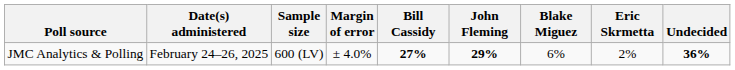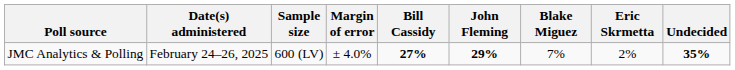JMC Analytics & Polling | Blake Miguez: 6% -> 7%
JMC Analytics & Polling | Undecided: 36% -> 35%
